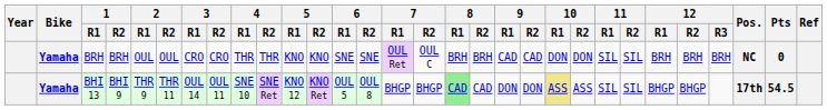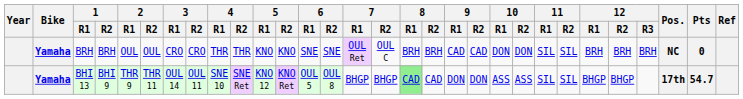BHI 13 | 10 / R1: khaki background -> no background
BHI 13 | Pts: 54.5 -> 54.7
